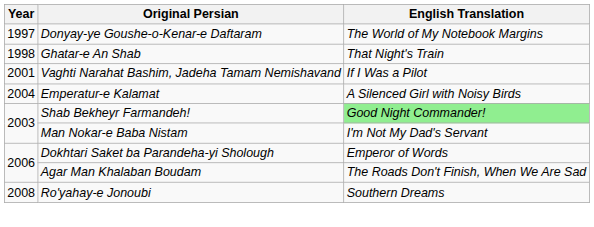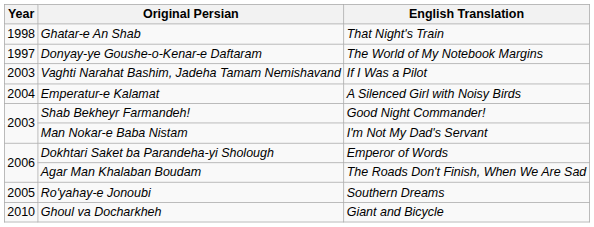rows swapped: Donyay-ye Goushe-o-Kenar-e Daftaram <-> Ghatar-e An Shab
Vaghti Narahat Bashim, Jadeha Tamam Nemishavand | Year: 2001 -> 2003
Shab Bekheyr Farmandeh! | English Translation: lightgreen background -> no background
Ro'yahay-e Jonoubi | Year: 2008 -> 2005
+ row: 2010 | Ghoul va Docharkheh | Giant and Bicycle
